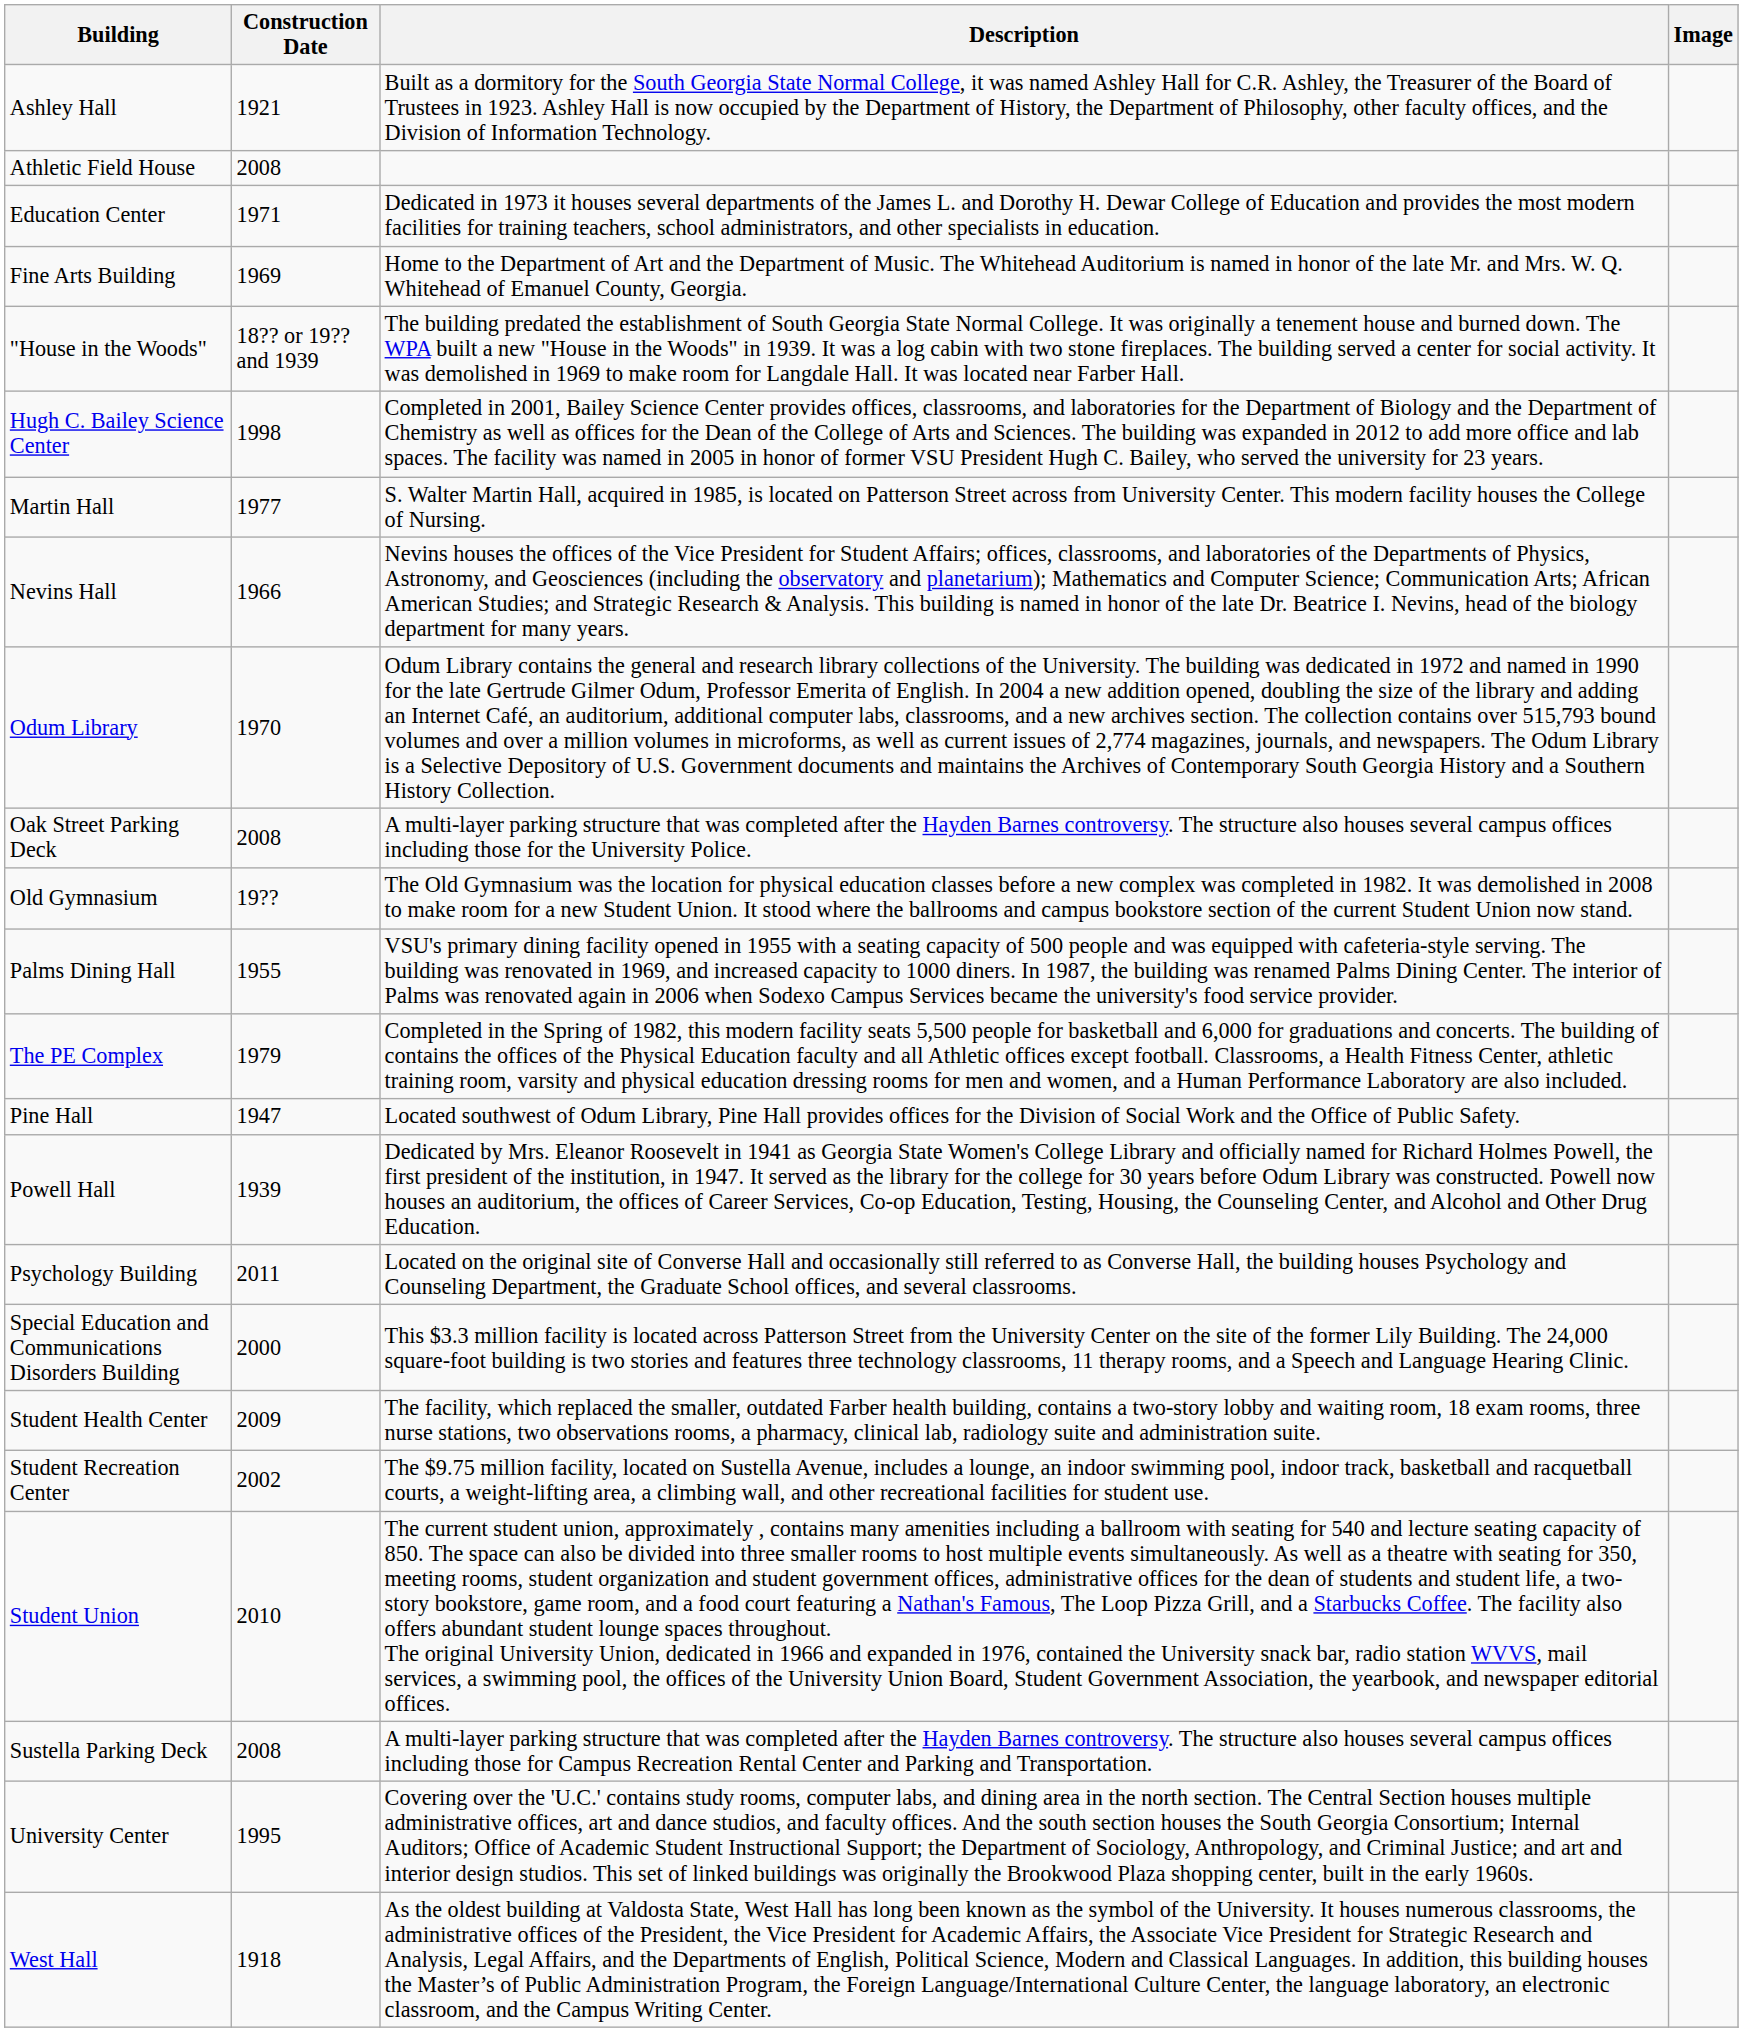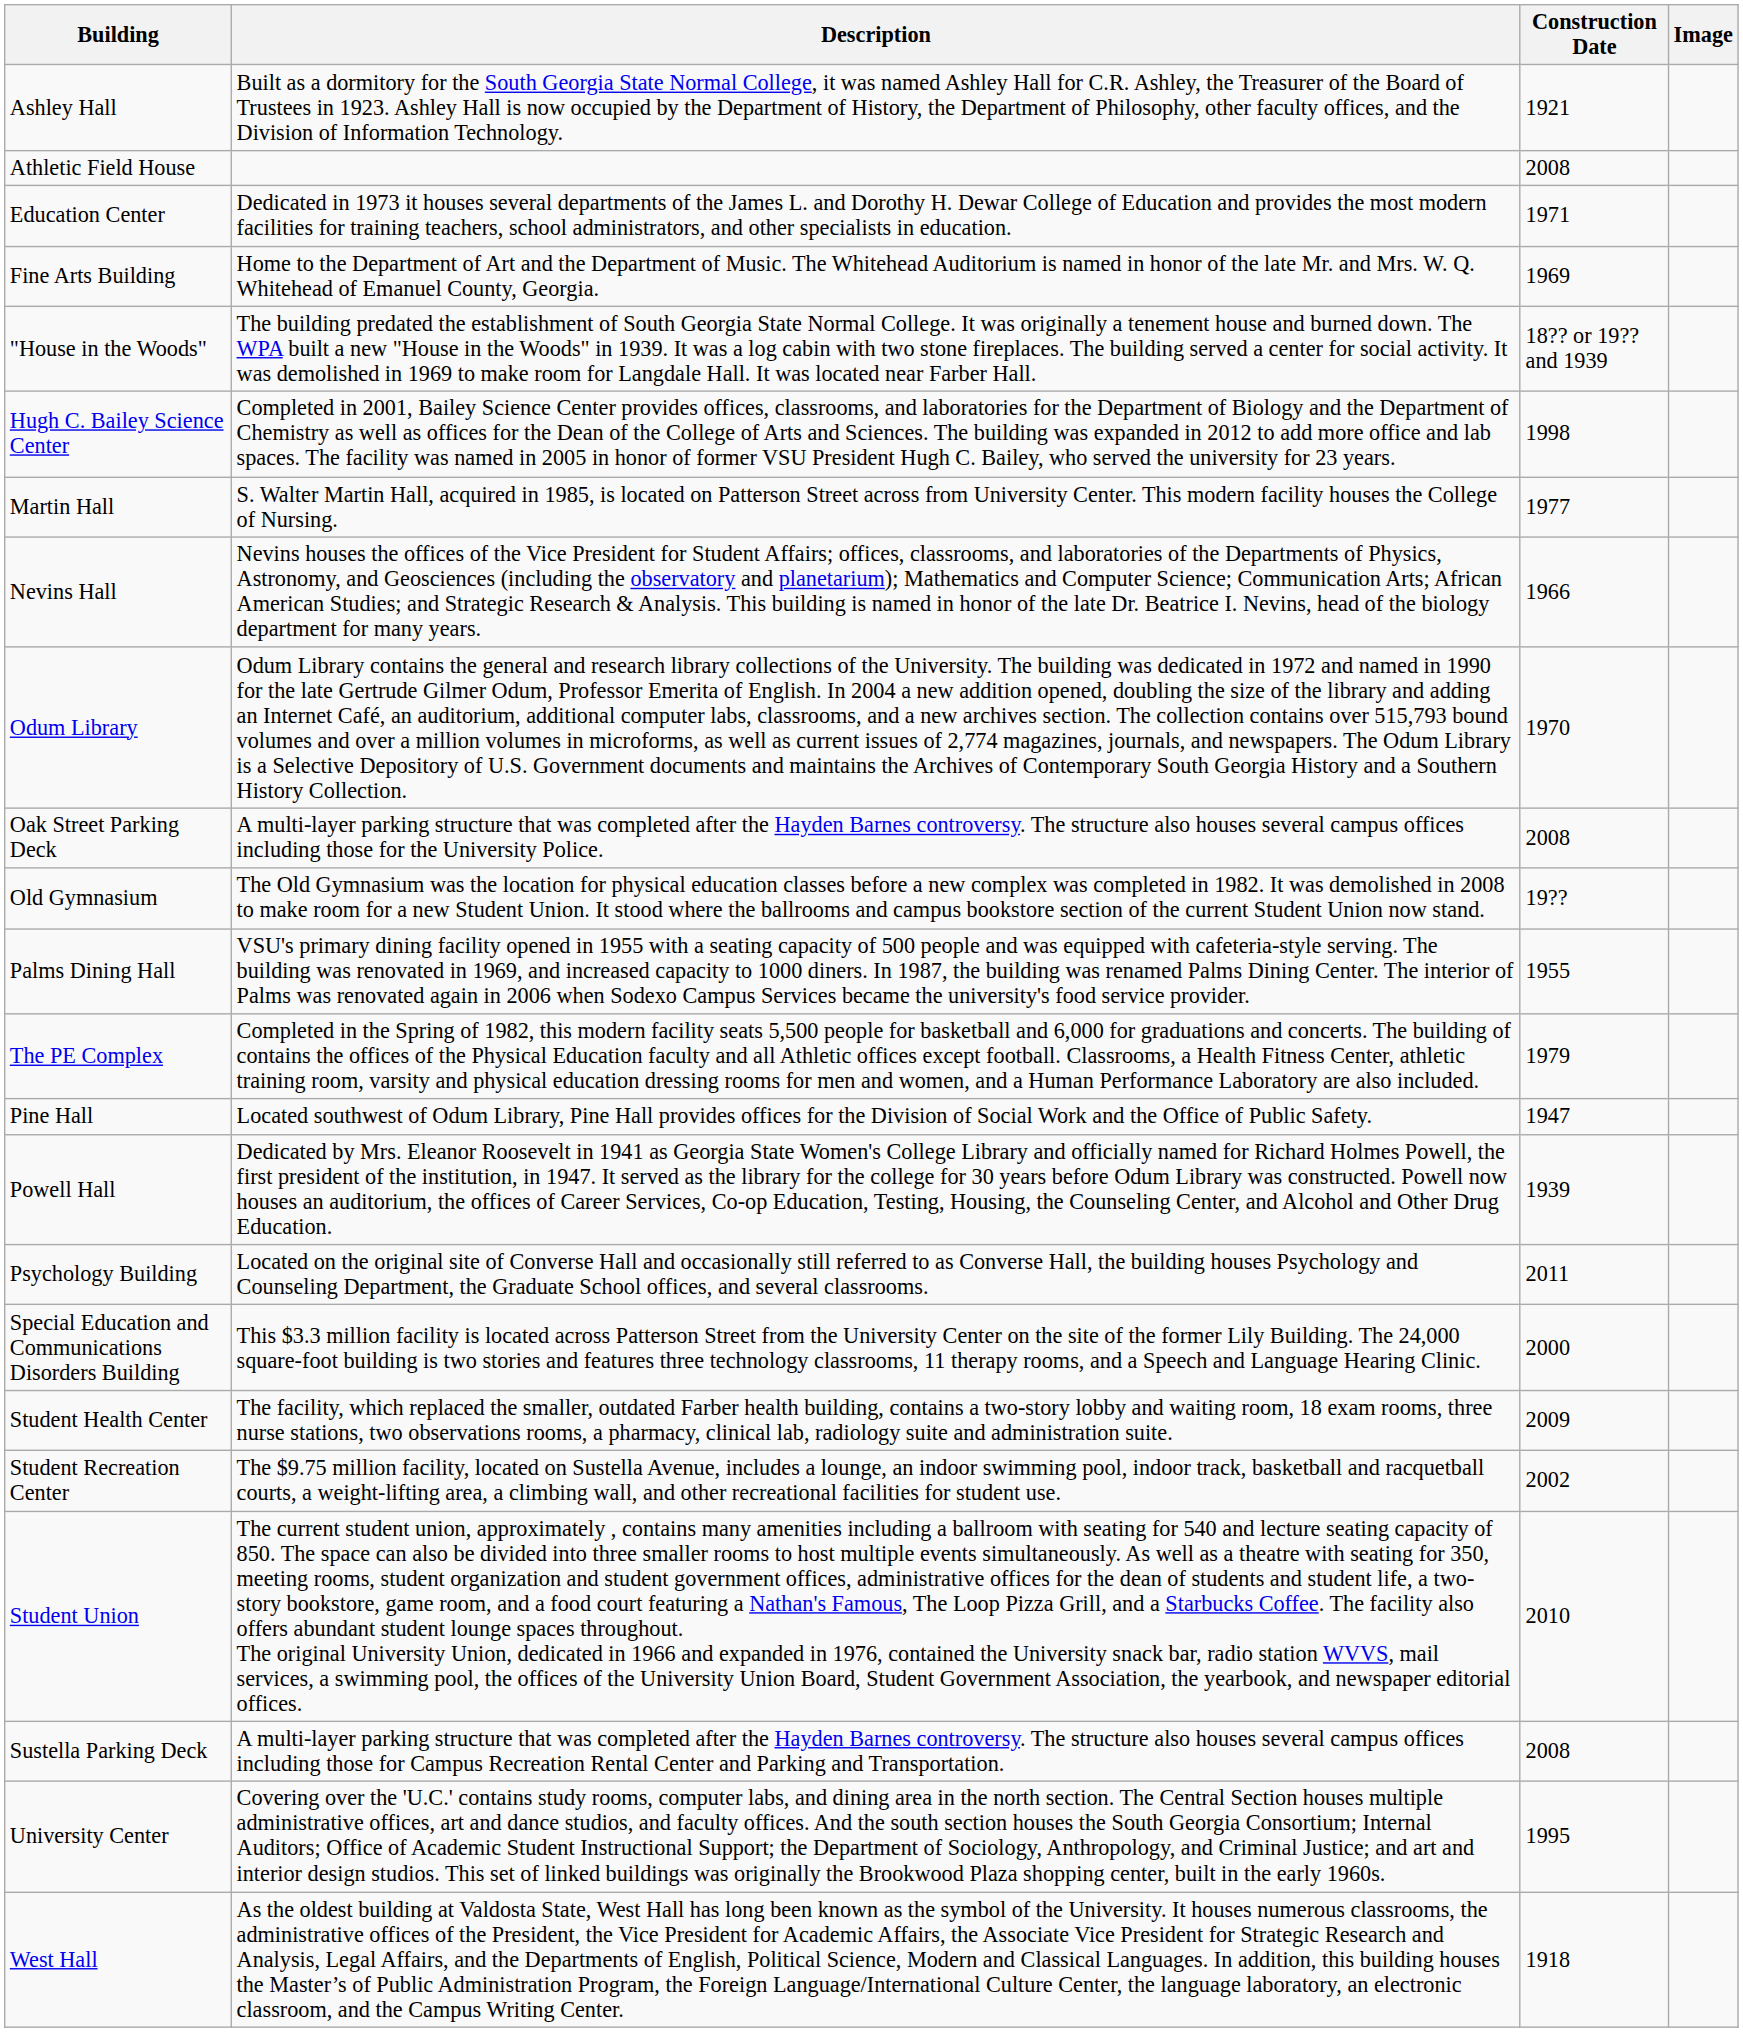columns swapped: Construction Date <-> Description
